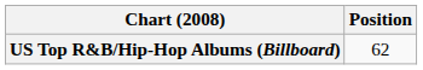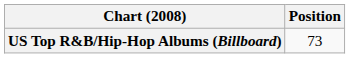US Top R&B/Hip-Hop Albums (Billboard) | Position: 62 -> 73
